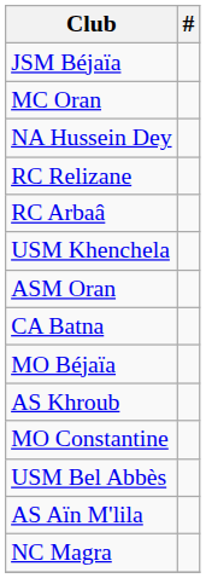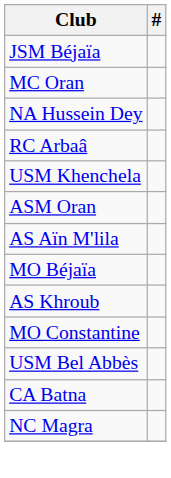- row: RC Relizane
rows swapped: CA Batna <-> AS Aïn M'lila
